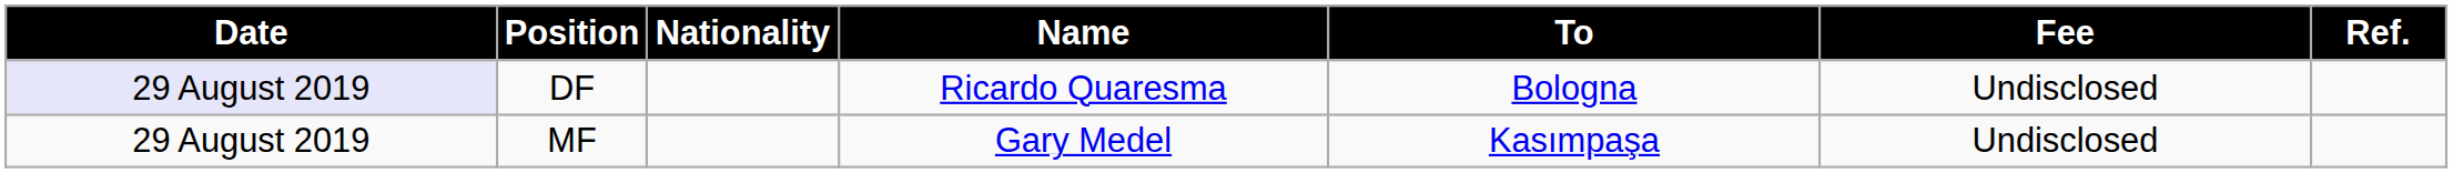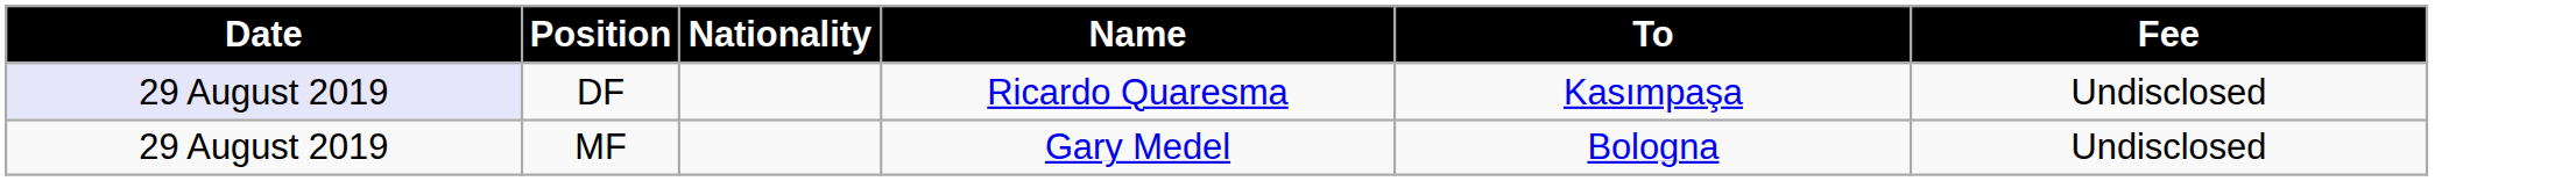- column: Ref.
DF | To: Bologna -> Kasımpaşa
MF | To: Kasımpaşa -> Bologna
